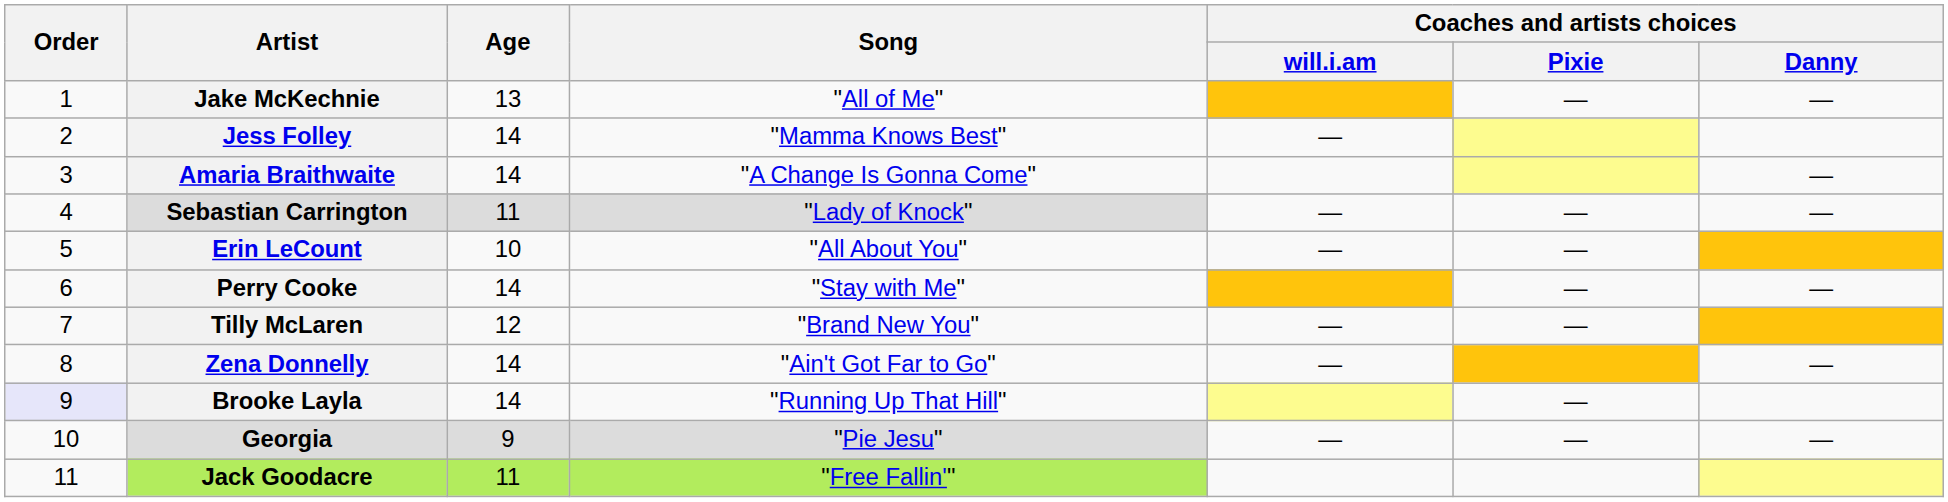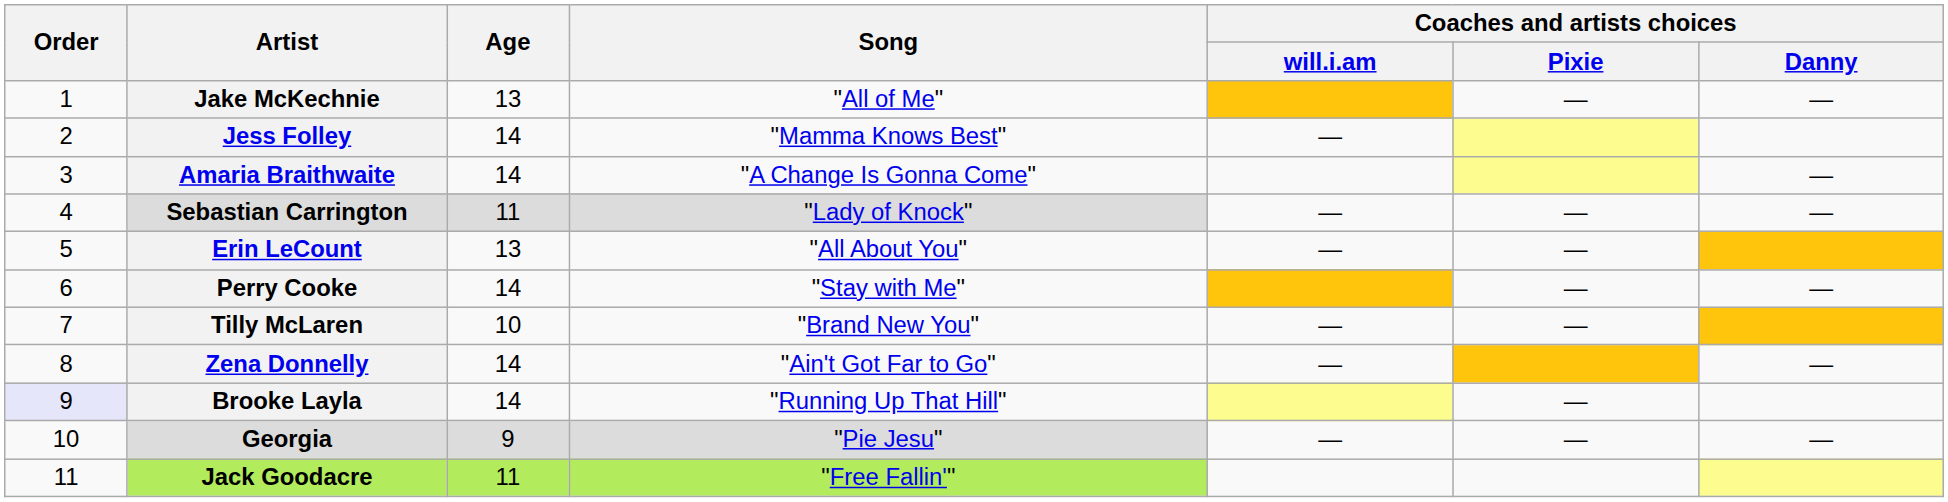Erin LeCount | Age: 10 -> 13
Tilly McLaren | Age: 12 -> 10
